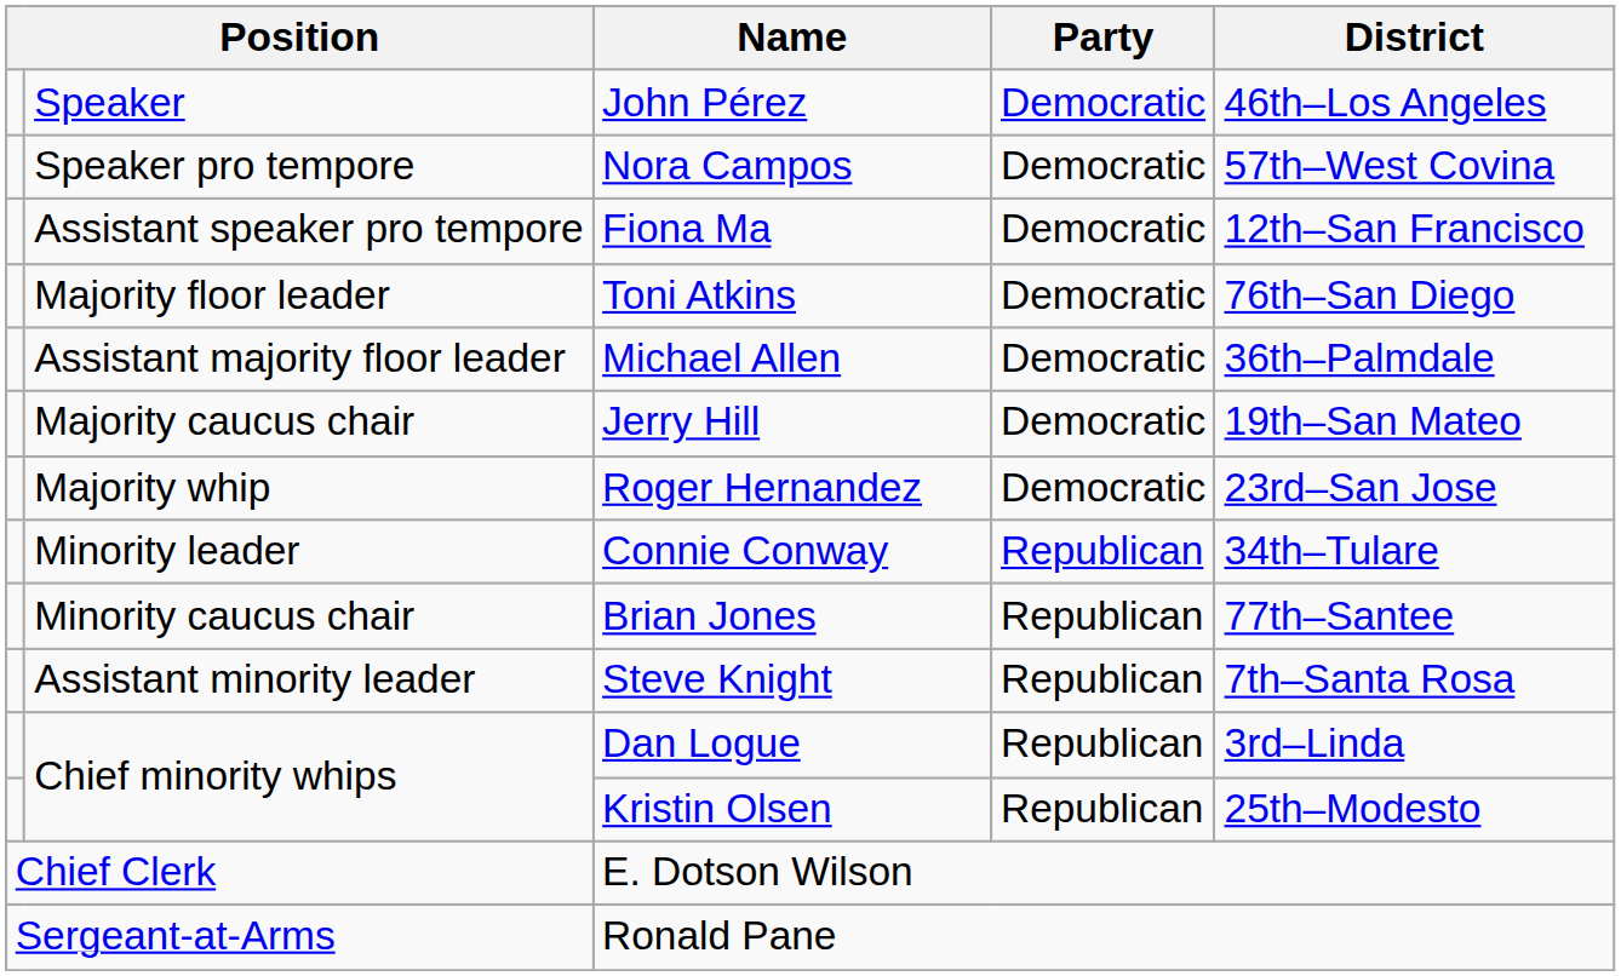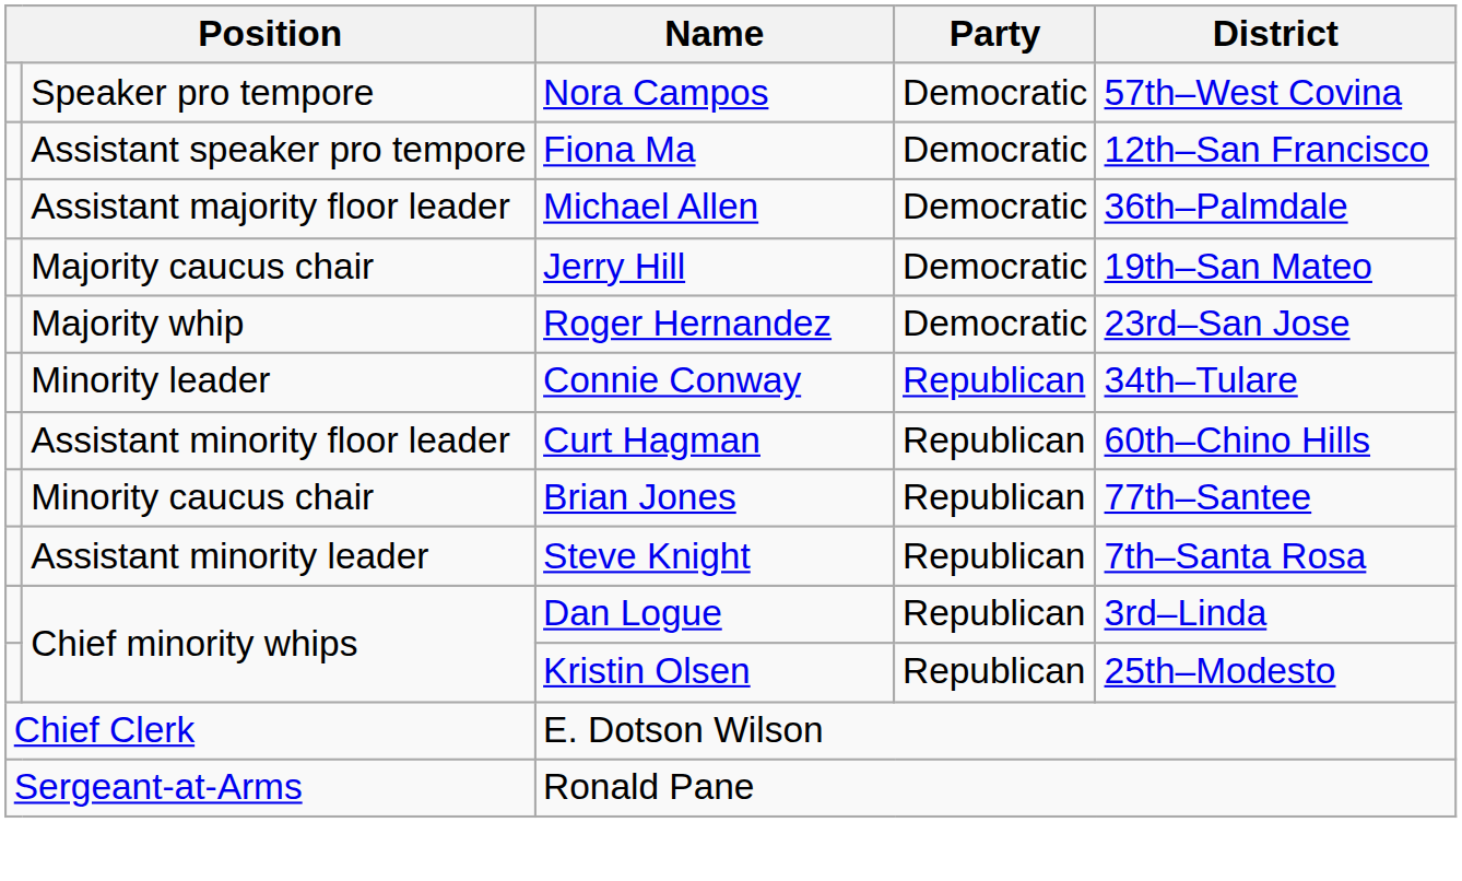- row: Speaker | John Pérez | Democratic | 46th–Los Angeles
- row: Majority floor leader | Toni Atkins | Democratic | 76th–San Diego
+ row: Assistant minority floor leader | Curt Hagman | Republican | 60th–Chino Hills
